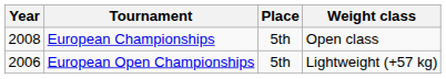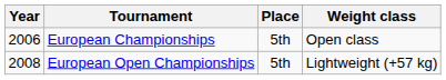European Championships | Year: 2008 -> 2006
European Open Championships | Year: 2006 -> 2008
